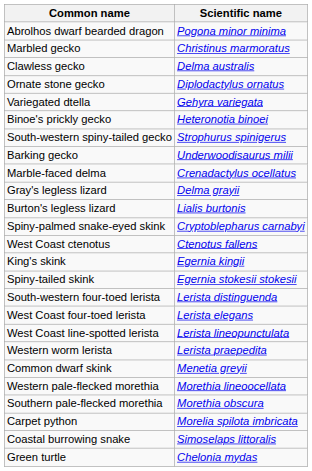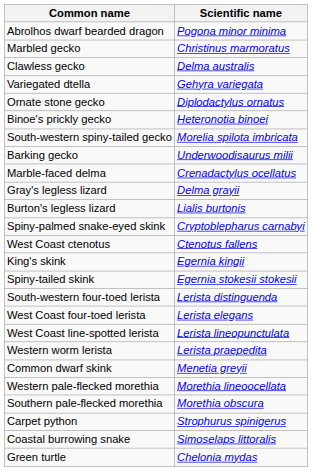rows swapped: Ornate stone gecko <-> Variegated dtella
South-western spiny-tailed gecko | Scientific name: Strophurus spinigerus -> Morelia spilota imbricata
Carpet python | Scientific name: Morelia spilota imbricata -> Strophurus spinigerus
